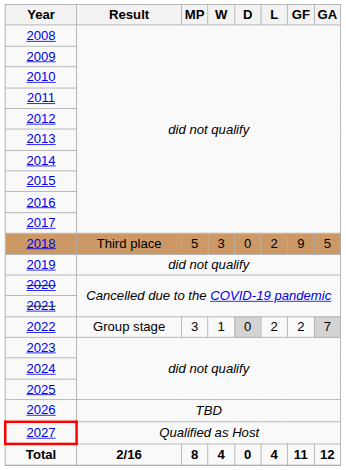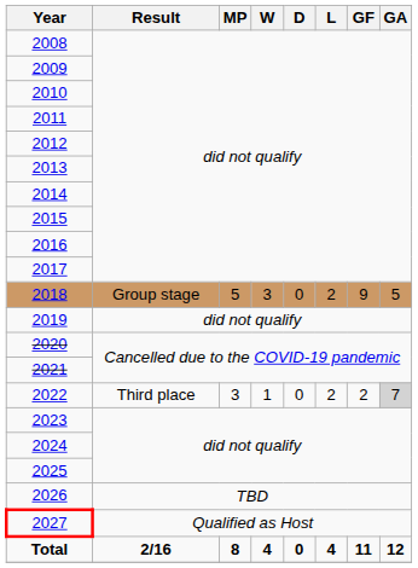2018 | Result: Third place -> Group stage
2022 | Result: Group stage -> Third place
2022 | D: lightgrey background -> no background
